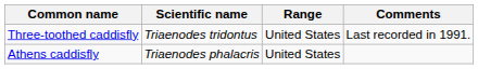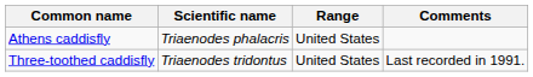rows swapped: Athens caddisfly <-> Three-toothed caddisfly
